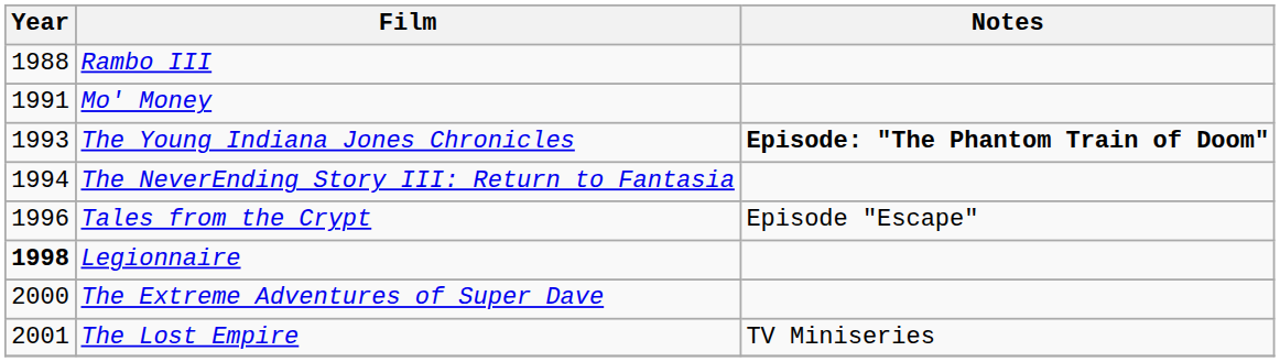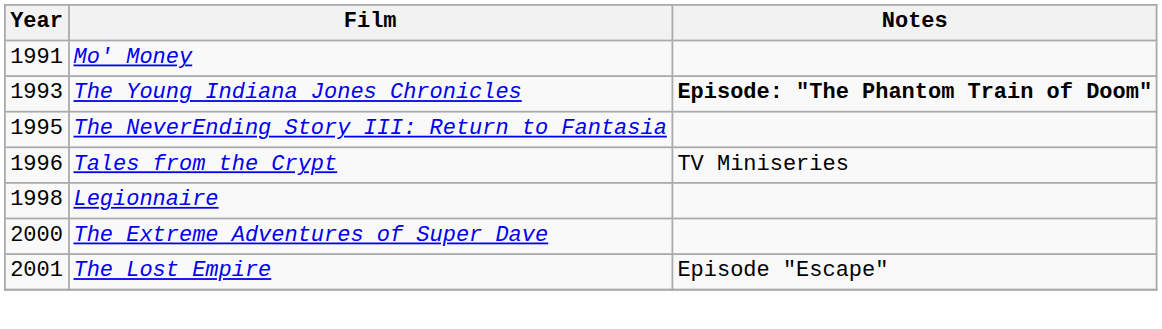- row: 1988 | Rambo III
The NeverEnding Story III: Return to Fantasia | Year: 1994 -> 1995
Tales from the Crypt | Notes: Episode "Escape" -> TV Miniseries
Legionnaire | Year: bold -> normal
The Lost Empire | Notes: TV Miniseries -> Episode "Escape"
